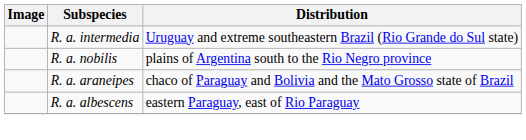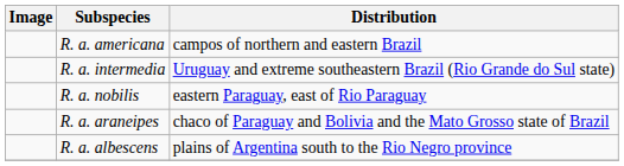+ row: R. a. americana | campos of northern and eastern Brazil
R. a. nobilis | Distribution: plains of Argentina south to the Rio Negro province -> eastern Paraguay, east of Rio Paraguay
R. a. albescens | Distribution: eastern Paraguay, east of Rio Paraguay -> plains of Argentina south to the Rio Negro province
